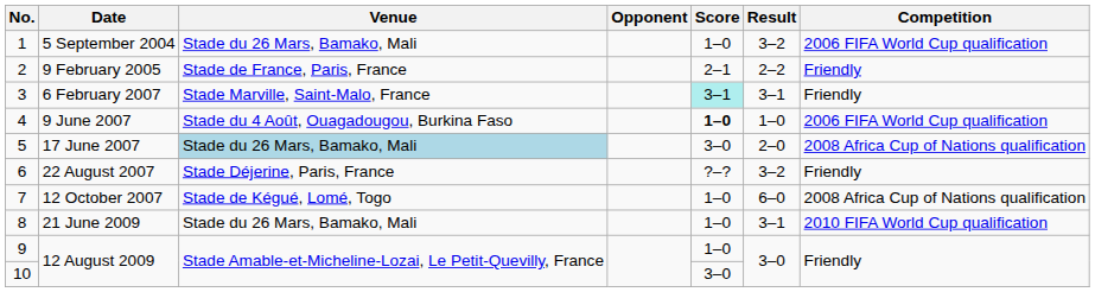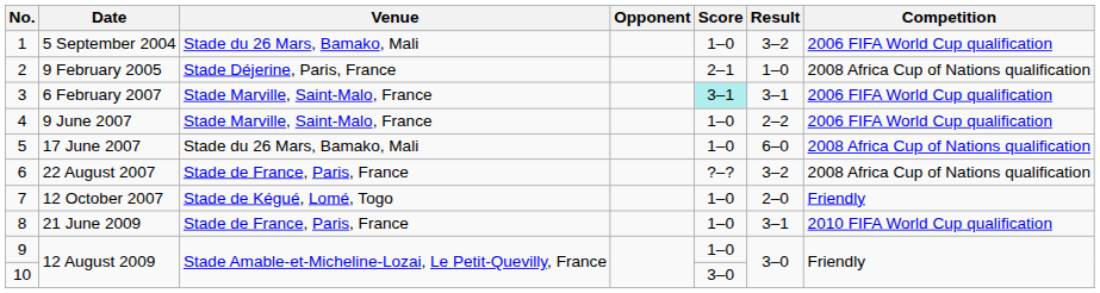9 February 2005 | Venue: Stade de France, Paris, France -> Stade Déjerine, Paris, France
9 February 2005 | Result: 2–2 -> 1–0
9 February 2005 | Competition: Friendly -> 2008 Africa Cup of Nations qualification
6 February 2007 | Competition: Friendly -> 2006 FIFA World Cup qualification
9 June 2007 | Venue: Stade du 4 Août, Ouagadougou, Burkina Faso -> Stade Marville, Saint-Malo, France
9 June 2007 | Score: bold -> normal
9 June 2007 | Result: 1–0 -> 2–2
17 June 2007 | Venue: lightblue background -> no background
17 June 2007 | Score: 3–0 -> 1–0
17 June 2007 | Result: 2–0 -> 6–0
22 August 2007 | Venue: Stade Déjerine, Paris, France -> Stade de France, Paris, France
22 August 2007 | Competition: Friendly -> 2008 Africa Cup of Nations qualification
12 October 2007 | Result: 6–0 -> 2–0
12 October 2007 | Competition: 2008 Africa Cup of Nations qualification -> Friendly
21 June 2009 | Venue: Stade du 26 Mars, Bamako, Mali -> Stade de France, Paris, France
